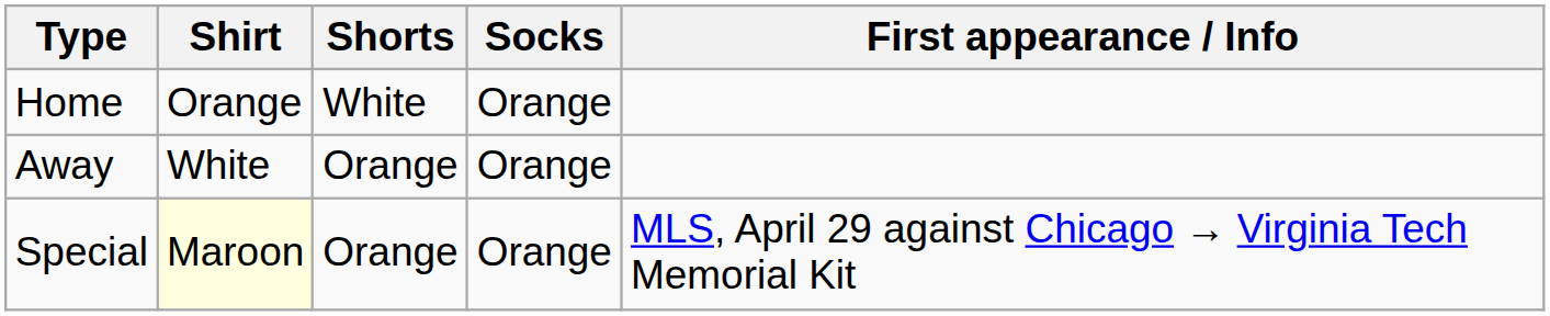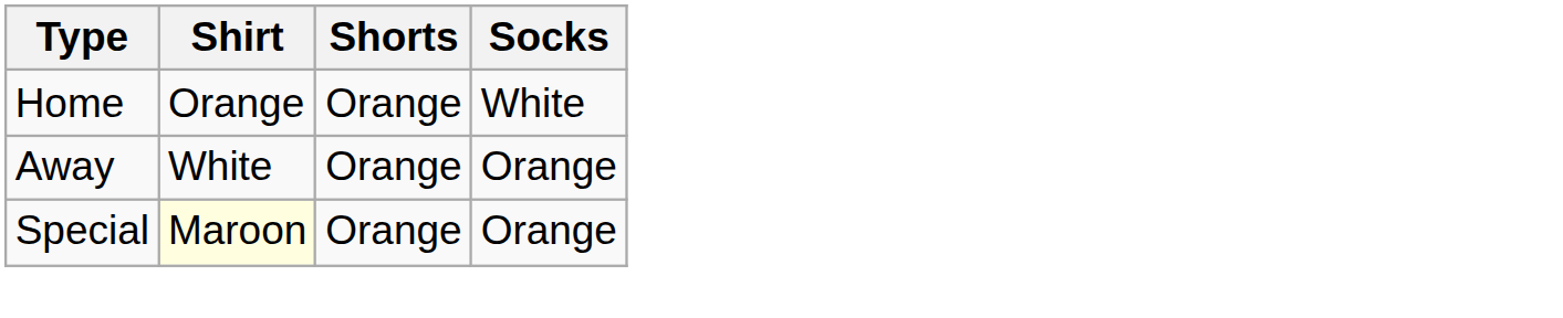- column: First appearance / Info | MLS, April 29 against Chicago → Virginia Tech Memorial Kit
Home | Shorts: White -> Orange
Home | Socks: Orange -> White
